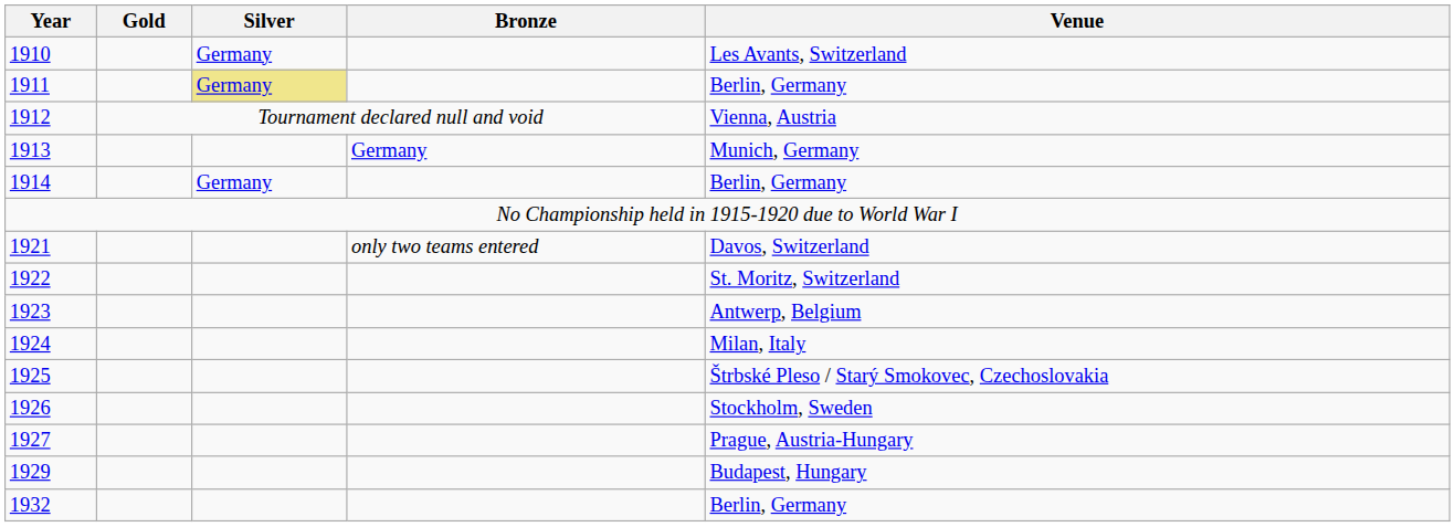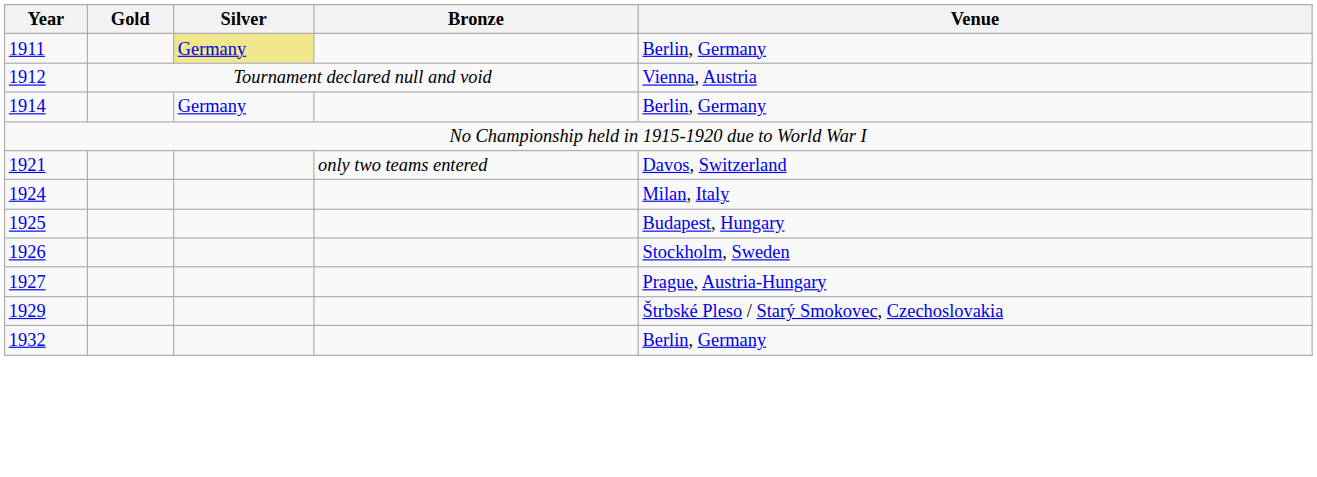- row: 1910 | Germany | Les Avants, Switzerland
- row: 1913 | Germany | Munich, Germany
- row: 1922 | St. Moritz, Switzerland
- row: 1923 | Antwerp, Belgium
1925 | Venue: Štrbské Pleso / Starý Smokovec, Czechoslovakia -> Budapest, Hungary
1929 | Venue: Budapest, Hungary -> Štrbské Pleso / Starý Smokovec, Czechoslovakia
